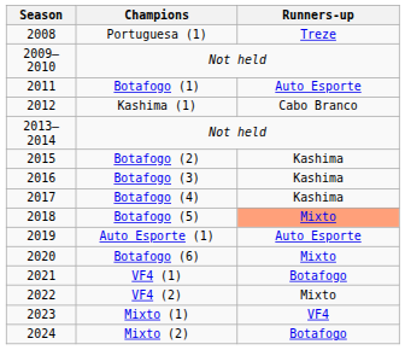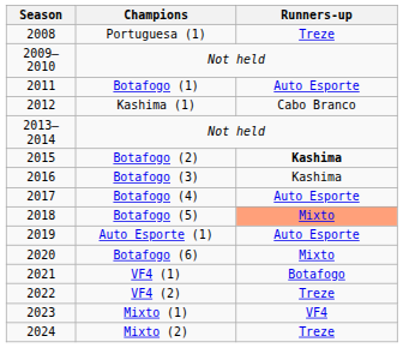Botafogo (2) | Runners-up: normal -> bold
Botafogo (4) | Runners-up: Kashima -> Auto Esporte
VF4 (2) | Runners-up: Mixto -> Treze
Mixto (2) | Runners-up: Botafogo -> Treze
